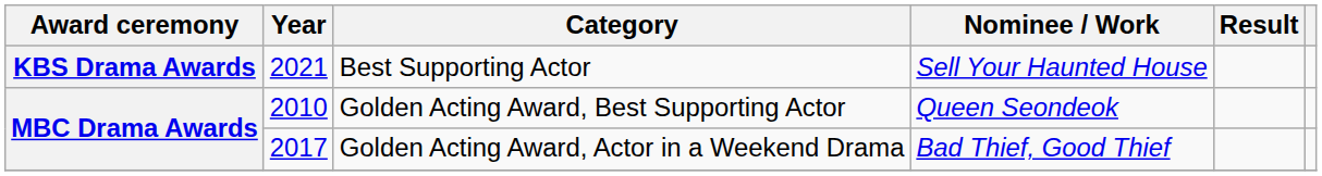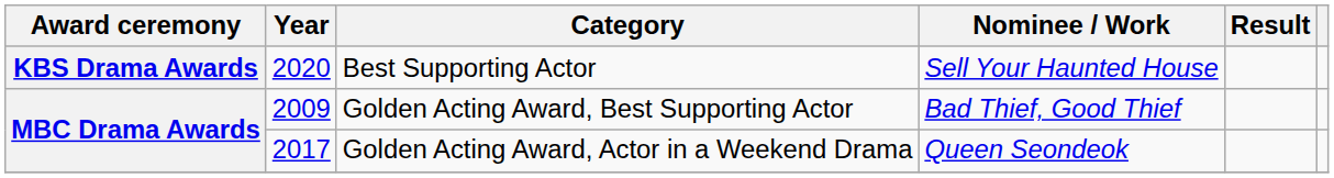Best Supporting Actor | Year: 2021 -> 2020
Golden Acting Award, Best Supporting Actor | Year: 2010 -> 2009
Golden Acting Award, Best Supporting Actor | Nominee / Work: Queen Seondeok -> Bad Thief, Good Thief
Golden Acting Award, Actor in a Weekend Drama | Nominee / Work: Bad Thief, Good Thief -> Queen Seondeok
